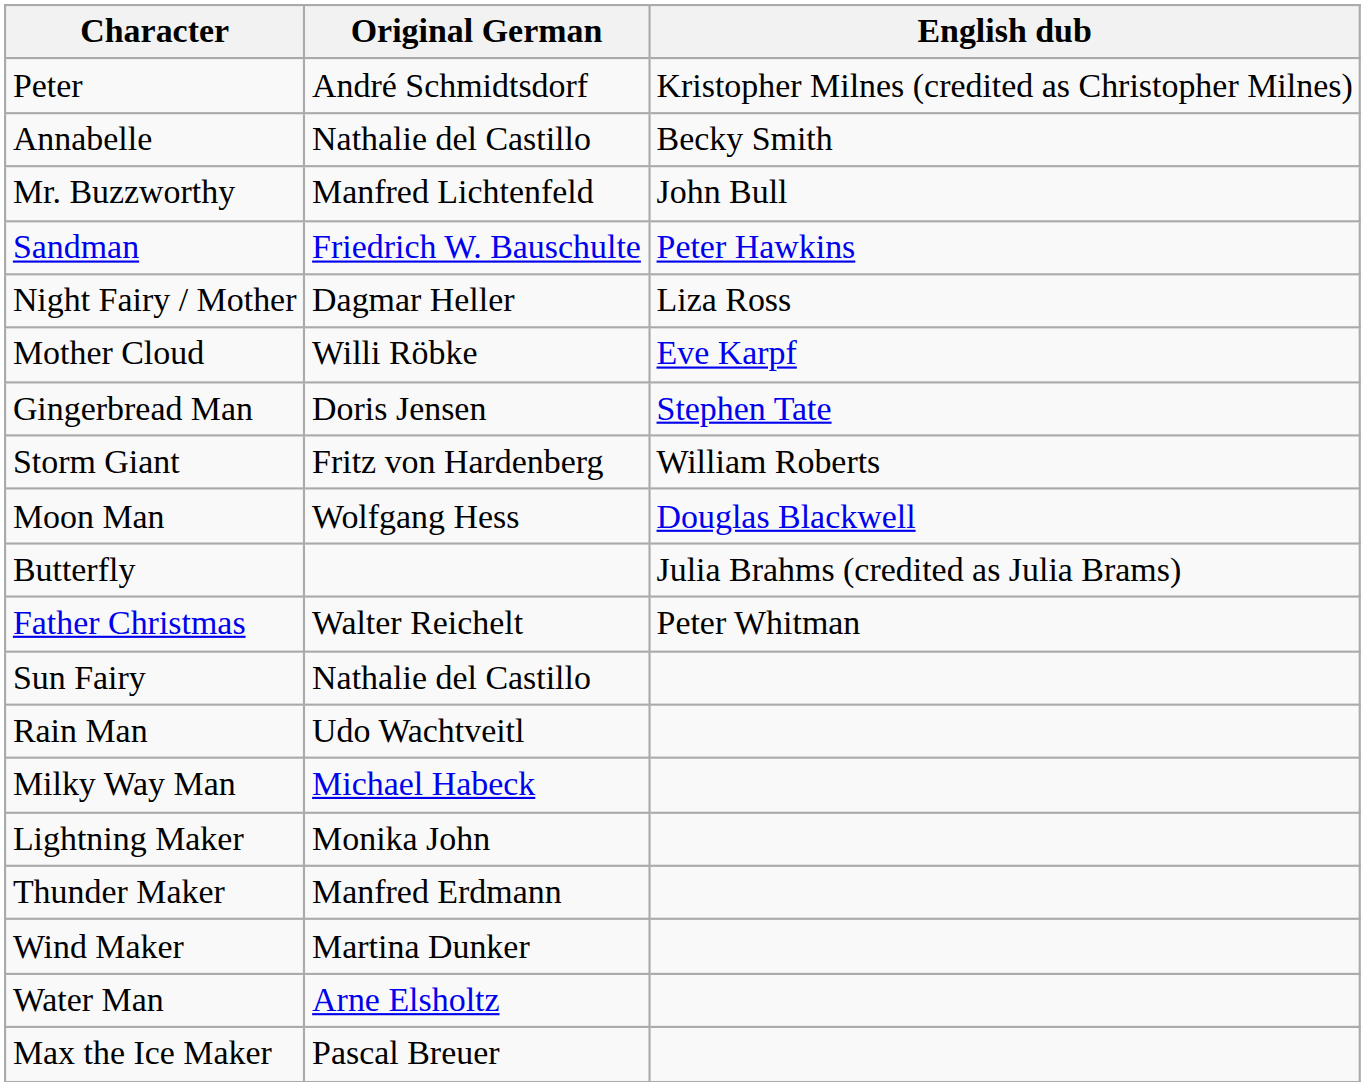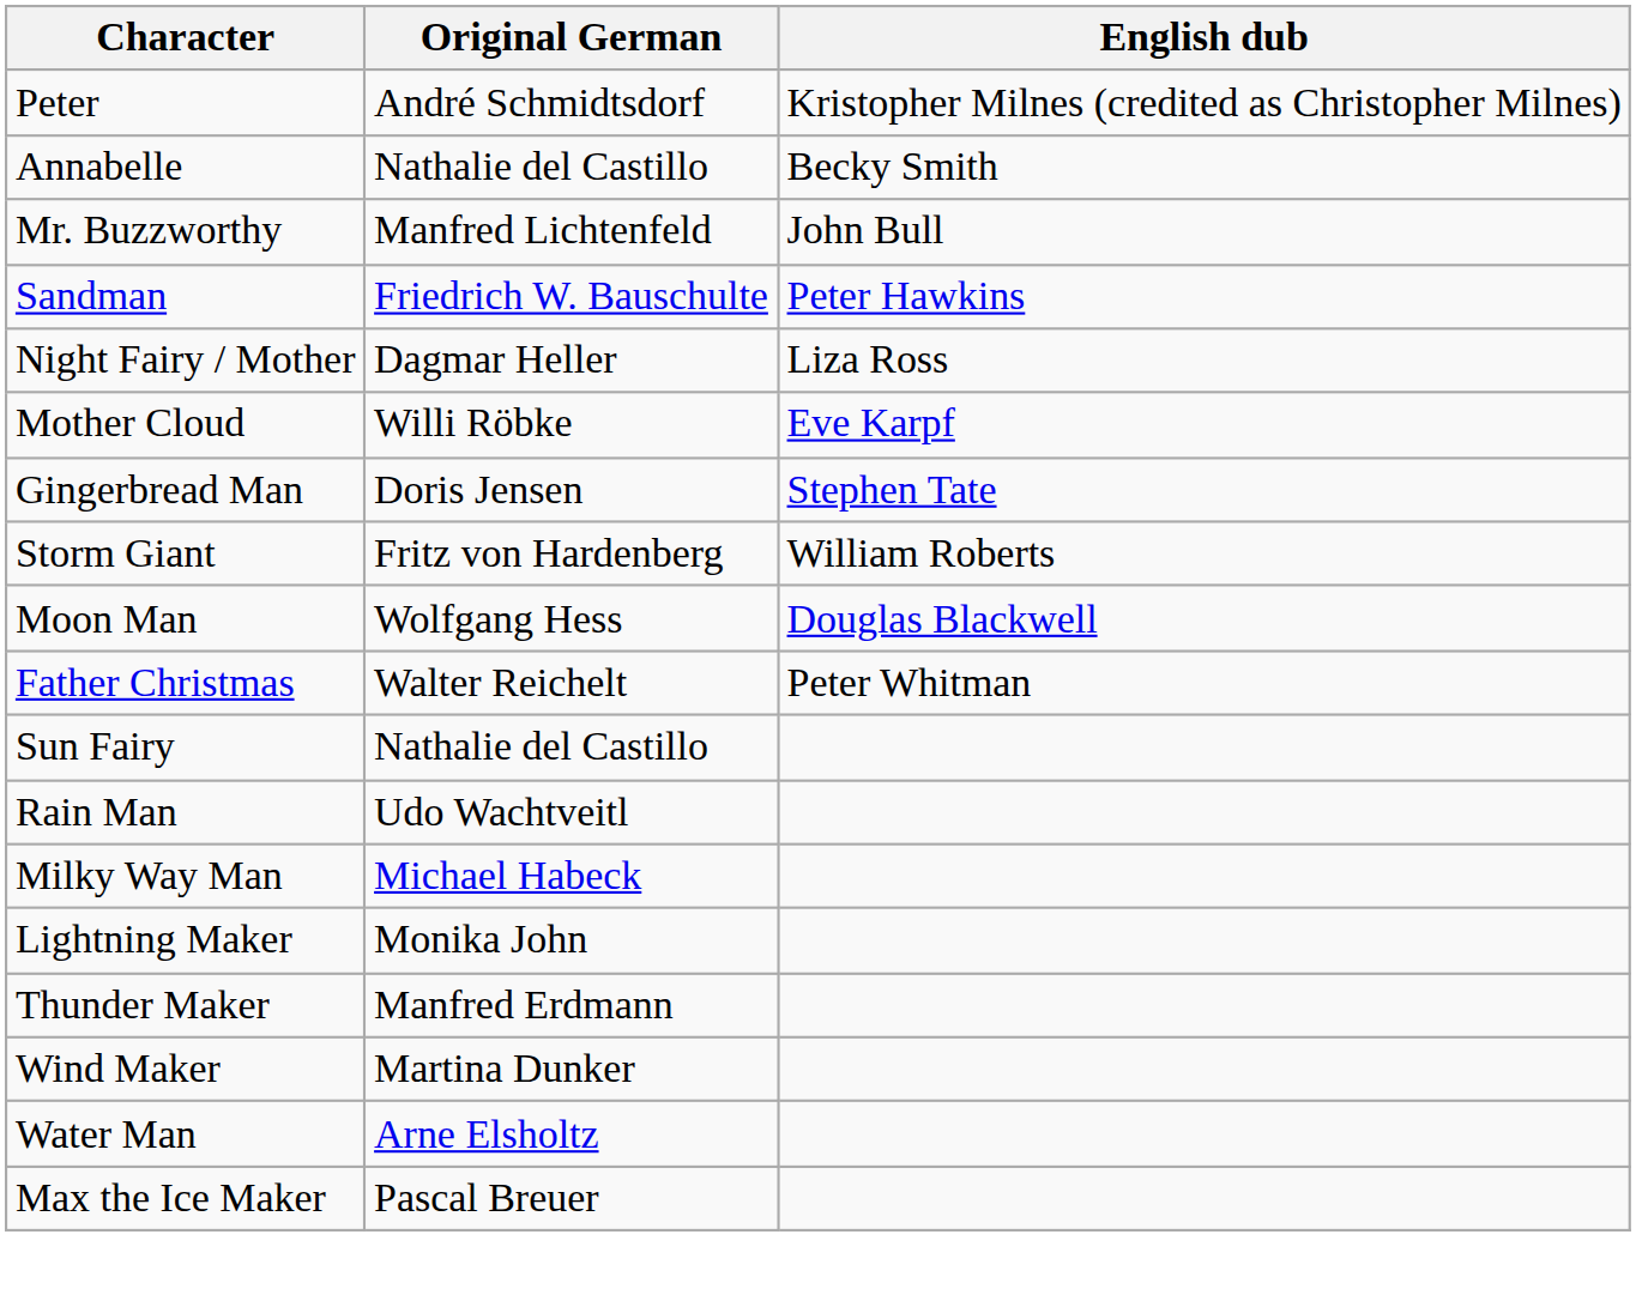- row: Butterfly | Julia Brahms (credited as Julia Brams)
